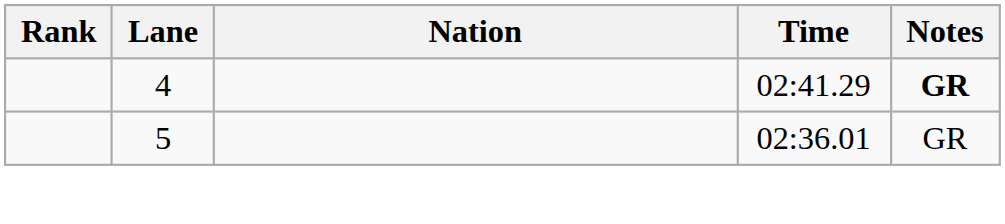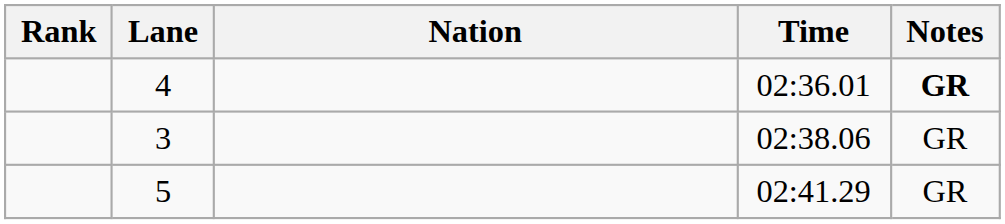4 | Time: 02:41.29 -> 02:36.01
+ row: 3 | 02:38.06 | GR
5 | Time: 02:36.01 -> 02:41.29
